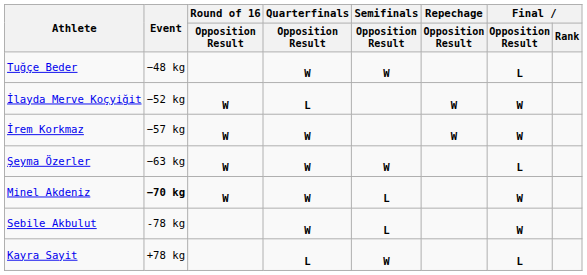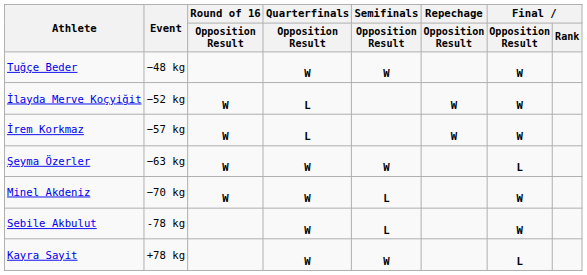Tuğçe Beder | Final / Opposition Result: L -> W
İrem Korkmaz | Quarterfinals / Opposition Result: W -> L
Minel Akdeniz | Event: bold -> normal
Kayra Sayit | Quarterfinals / Opposition Result: L -> W
